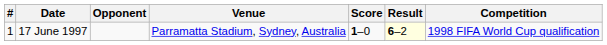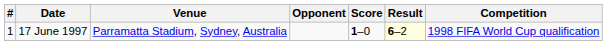columns swapped: Venue <-> Opponent
